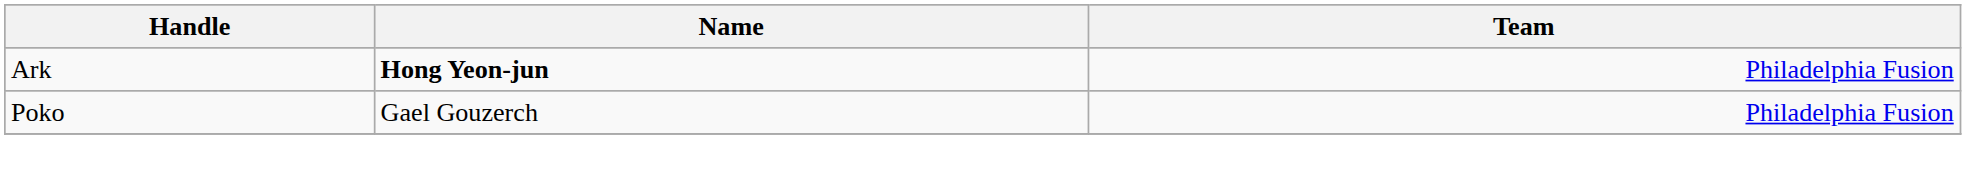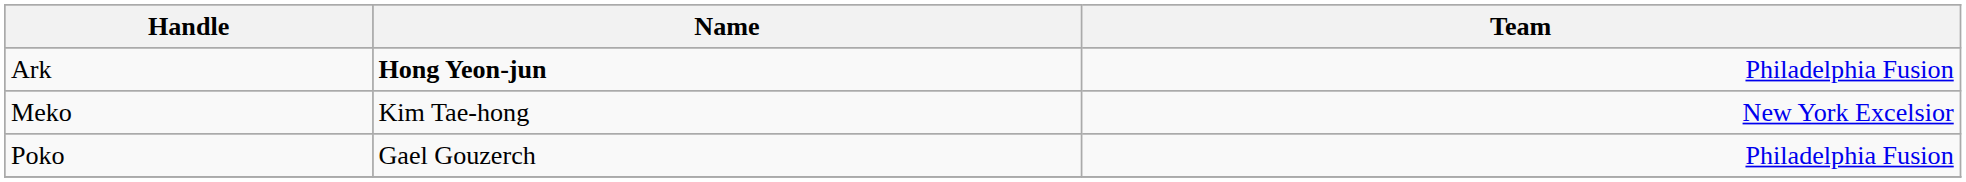+ row: Meko | Kim Tae-hong | New York Excelsior
